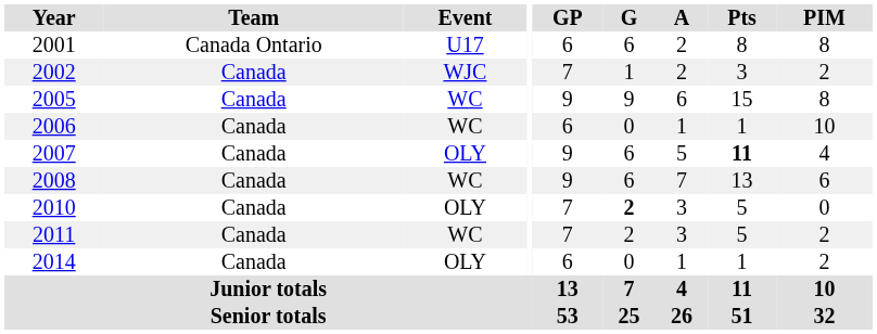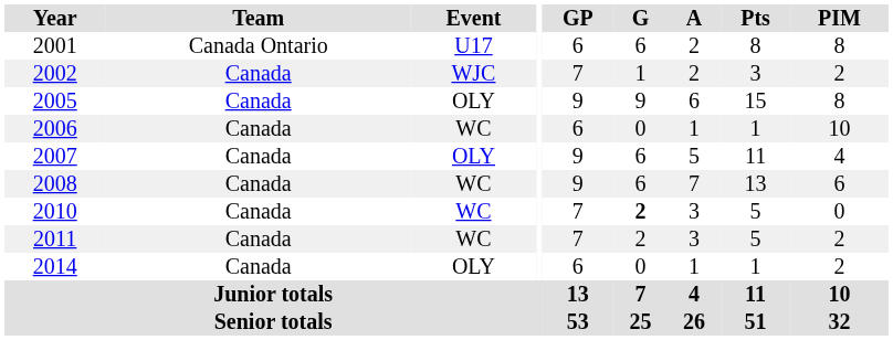2005 | Event: WC -> OLY
2007 | Pts: bold -> normal
2010 | Event: OLY -> WC
